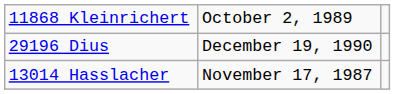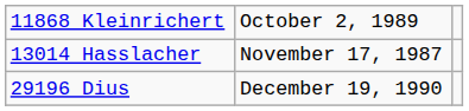rows swapped: 13014 Hasslacher <-> 29196 Dius
